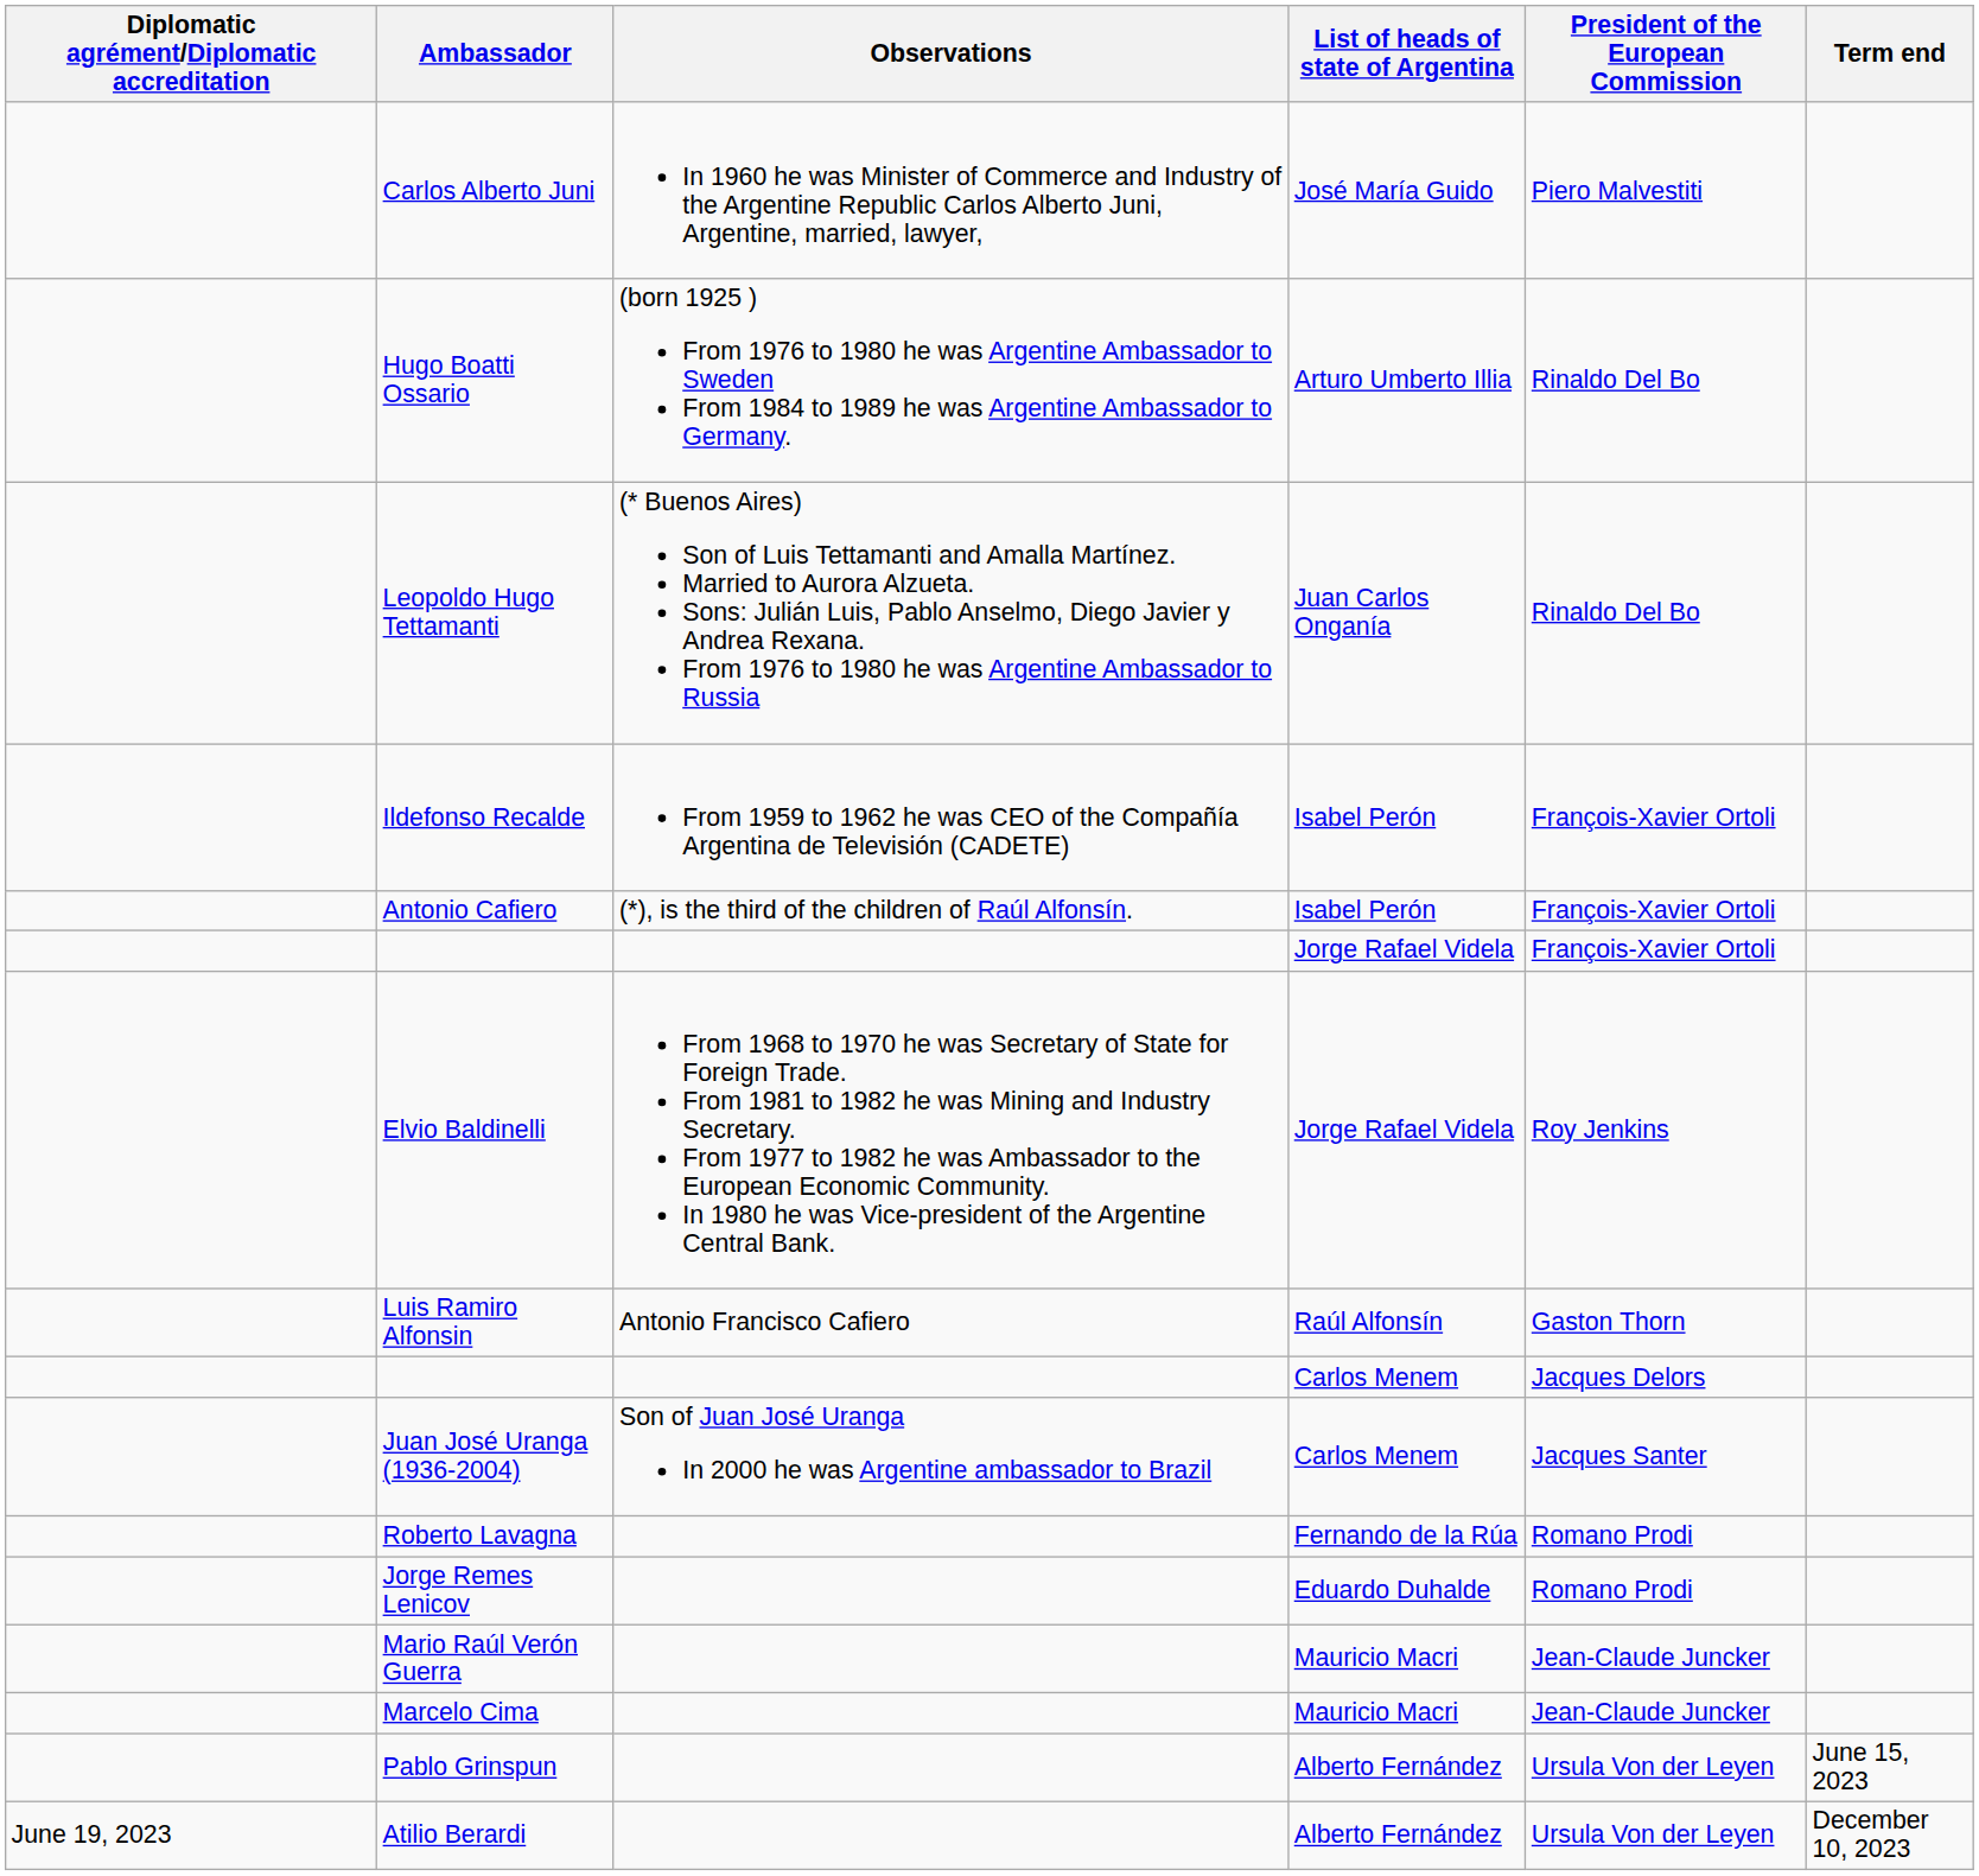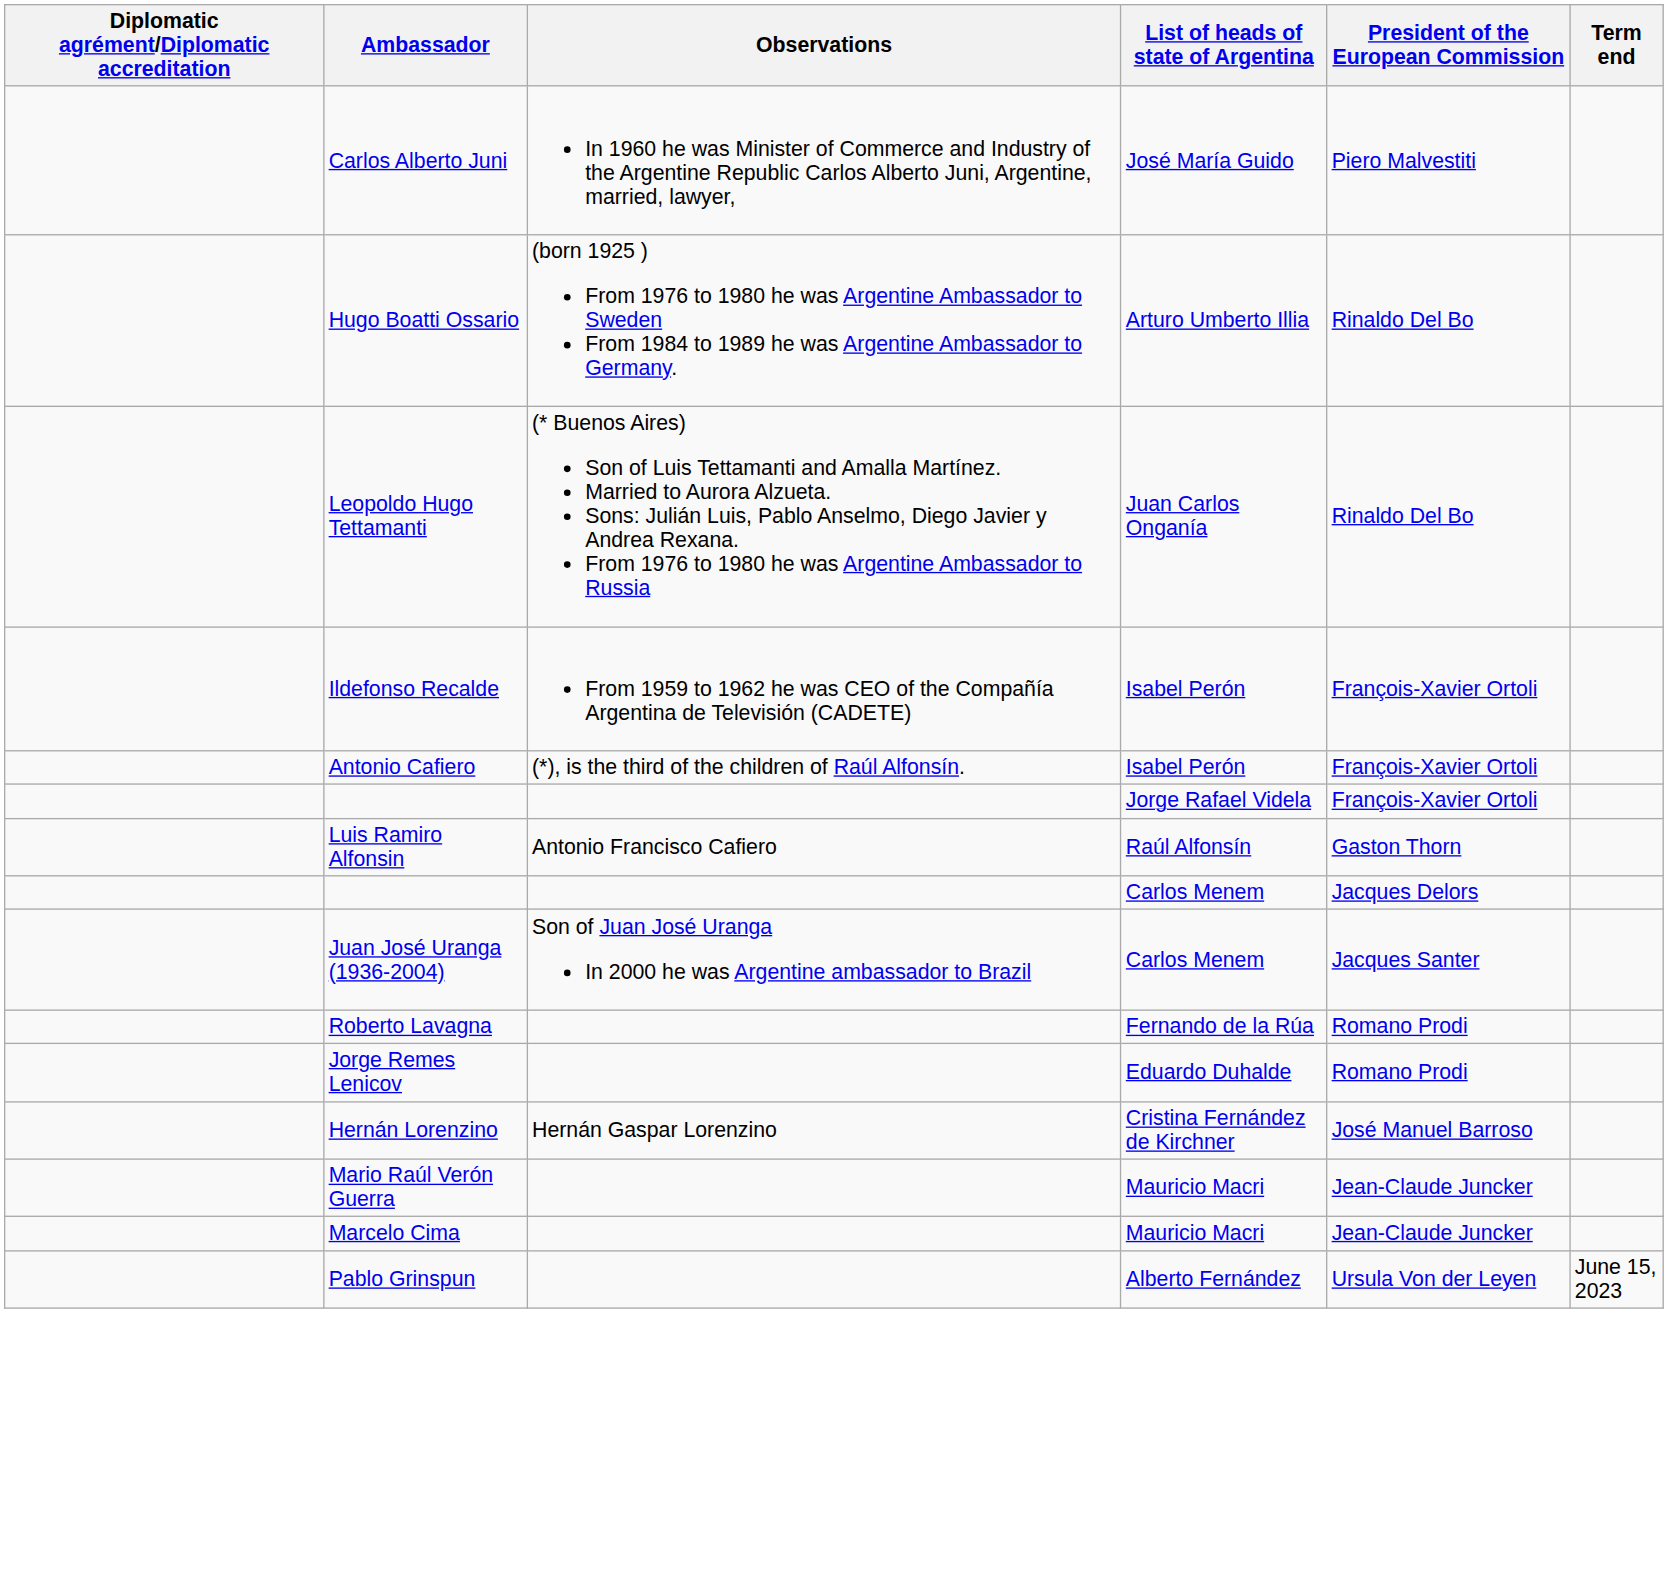- row: Elvio Baldinelli | From 1968 to 1970 he was Secretary of State for Foreign Trade. From 1981 to 1982 he was Mining and Industry Secretary. From 1977 to 1982 he was Ambassador to the European Economic Community. In 1980 he was Vice-president of the Argentine Central Bank. | Jorge Rafael Videla | Roy Jenkins
+ row: Hernán Lorenzino | Hernán Gaspar Lorenzino | Cristina Fernández de Kirchner | José Manuel Barroso
- row: June 19, 2023 | Atilio Berardi | Alberto Fernández | Ursula Von der Leyen | December 10, 2023
